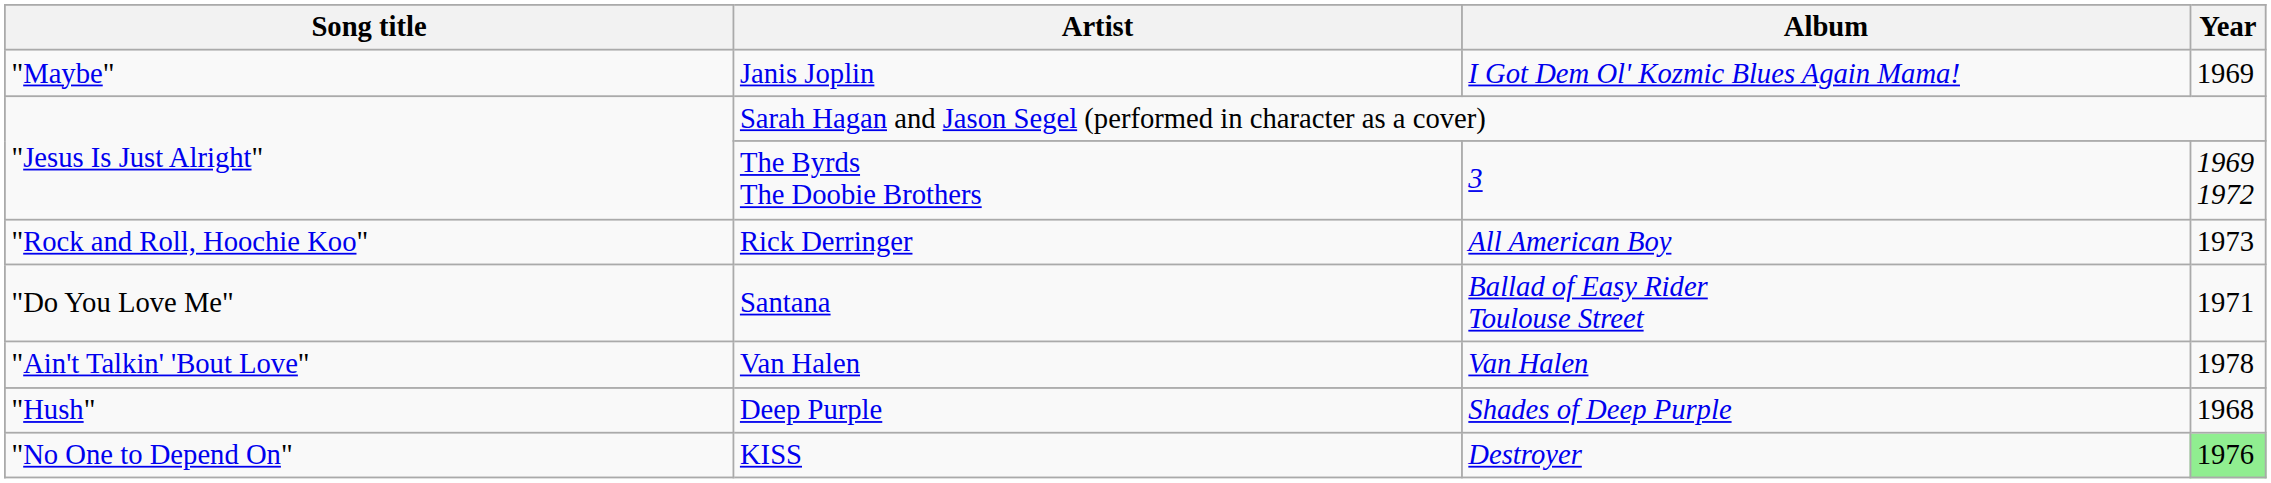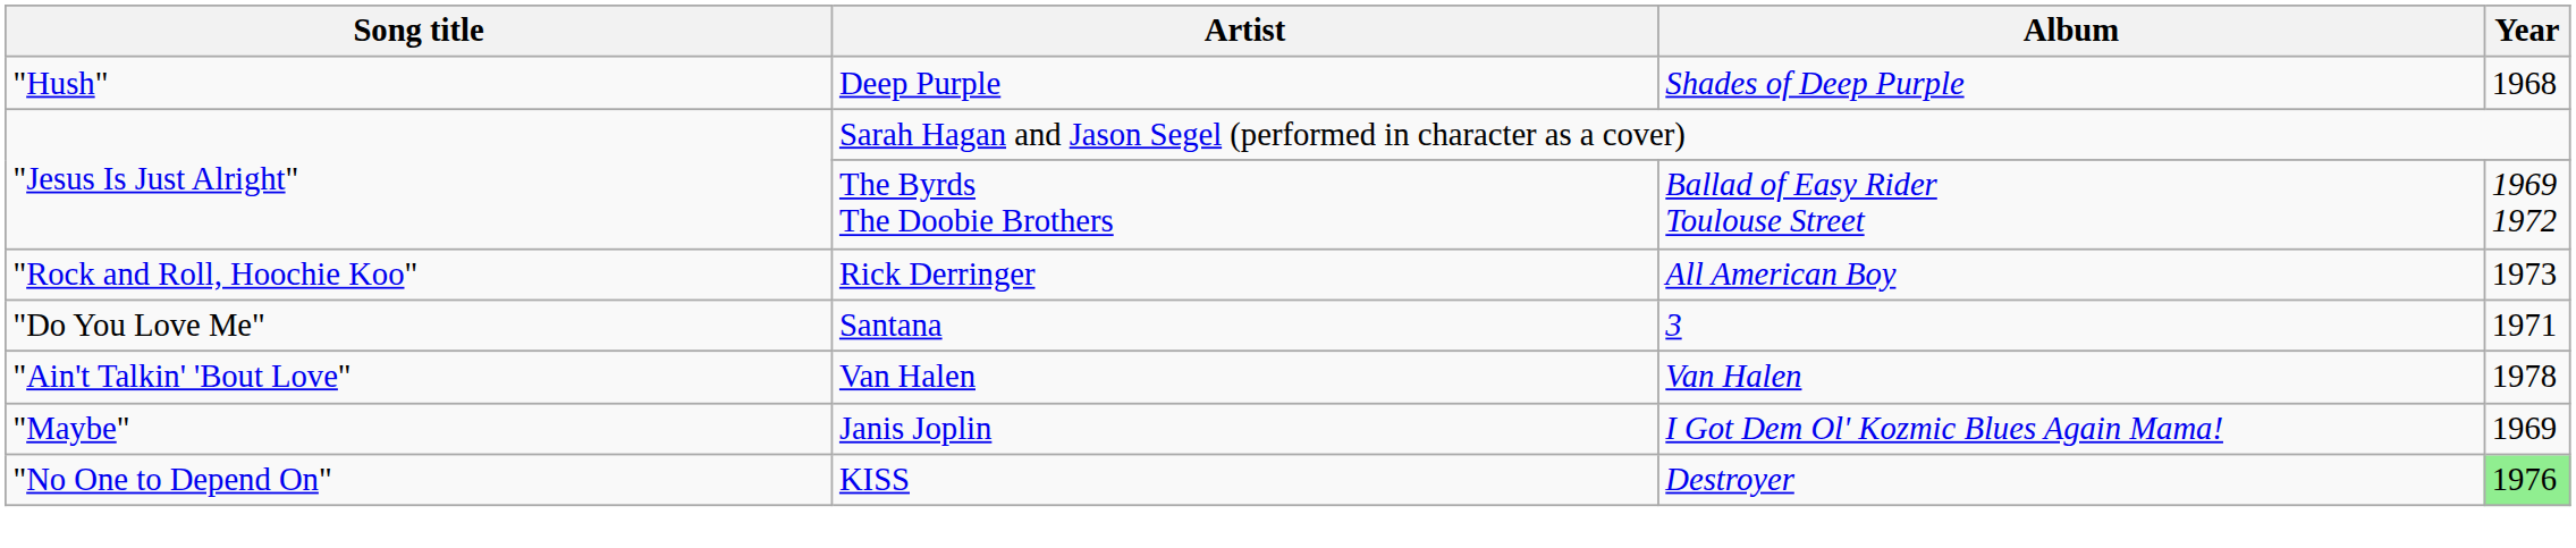rows swapped: Deep Purple <-> Janis Joplin
The Byrds The Doobie Brothers | Album: 3 -> Ballad of Easy Rider Toulouse Street
Santana | Album: Ballad of Easy Rider Toulouse Street -> 3
